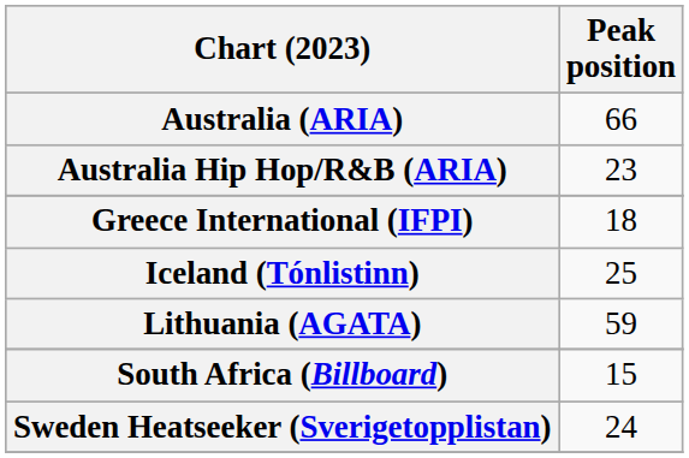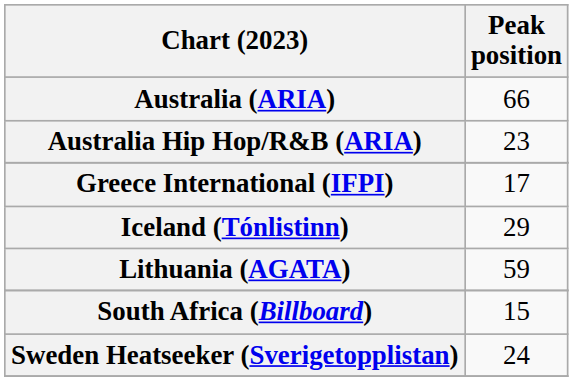Greece International (IFPI) | Peak position: 18 -> 17
Iceland (Tónlistinn) | Peak position: 25 -> 29
